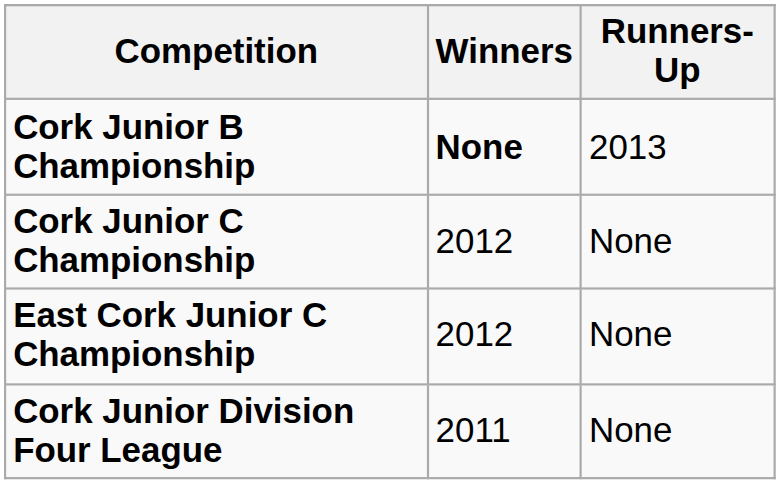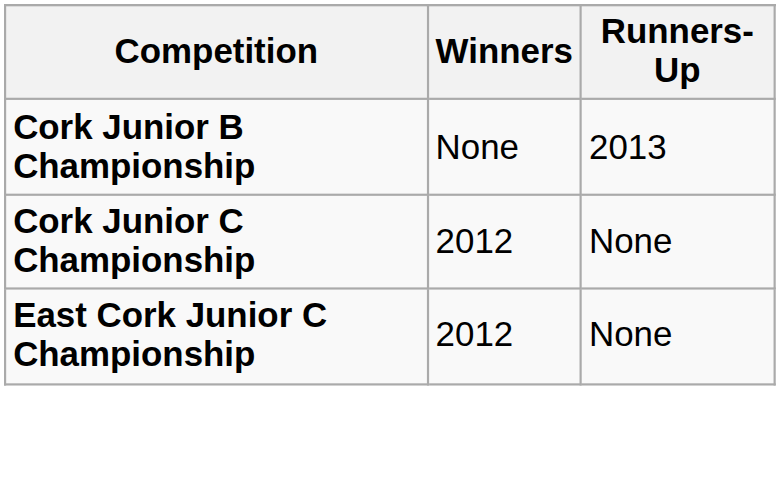Cork Junior B Championship | Winners: bold -> normal
- row: Cork Junior Division Four League | 2011 | None
